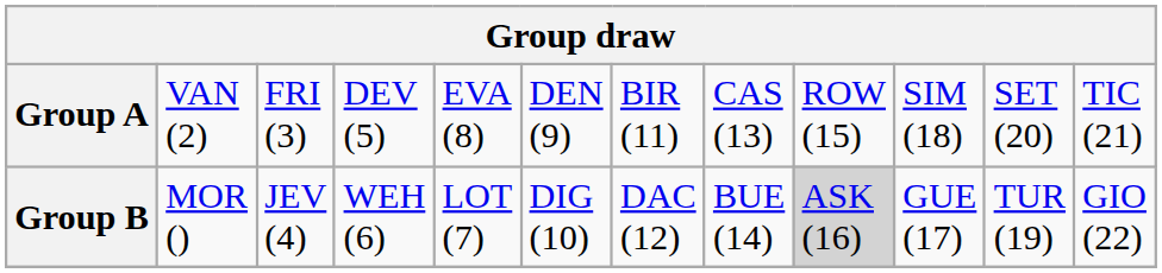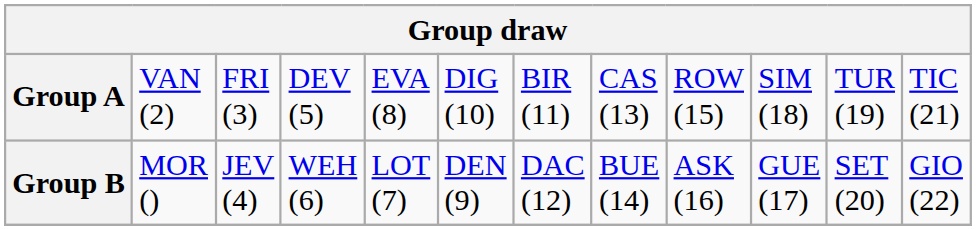Group A | column 6: DEN (9) -> DIG (10)
Group A | column 11: SET (20) -> TUR (19)
Group B | column 6: DIG (10) -> DEN (9)
Group B | column 9: lightgrey background -> no background
Group B | column 11: TUR (19) -> SET (20)
